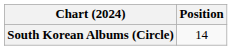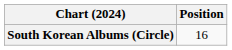South Korean Albums (Circle) | Position: 14 -> 16
